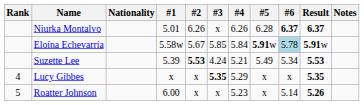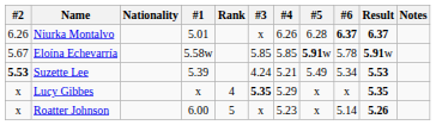columns swapped: Rank <-> #2
Eloína Echevarría | #4: 5.84 -> 5.85
Eloína Echevarría | #6: lightblue background -> no background
